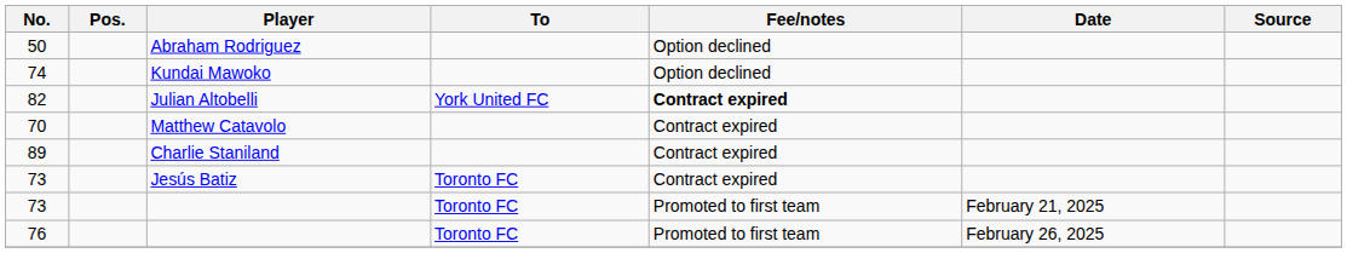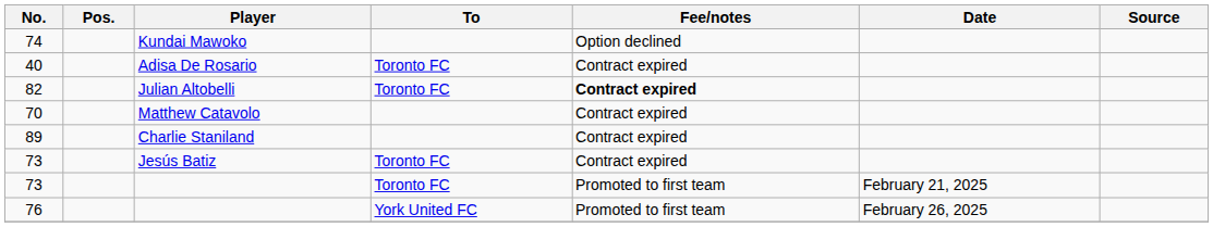- row: 50 | Abraham Rodriguez | Option declined
+ row: 40 | Adisa De Rosario | Toronto FC | Contract expired
82 | To: York United FC -> Toronto FC
76 | To: Toronto FC -> York United FC
